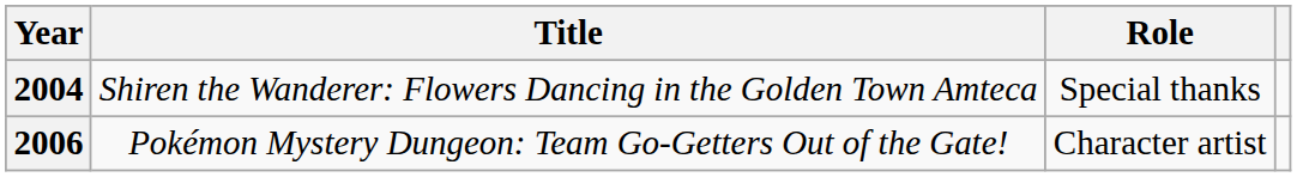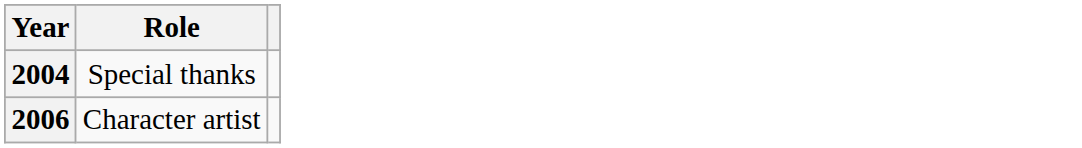- column: Title | Shiren the Wanderer: Flowers Dancing in the Golden Town Amteca | Pokémon Mystery Dungeon: Team Go-Getters Out of the Gate!
